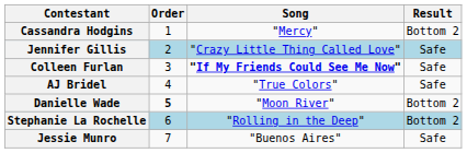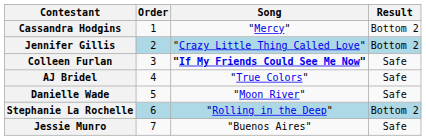Jennifer Gillis | Result: Safe -> Bottom 2
Danielle Wade | Order: bold -> normal
Danielle Wade | Result: Bottom 2 -> Safe
